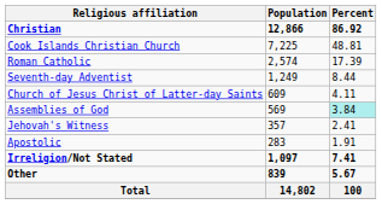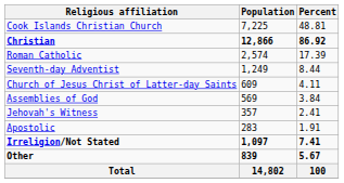rows swapped: Christian <-> Cook Islands Christian Church
Assemblies of God | Percent: paleturquoise background -> no background
